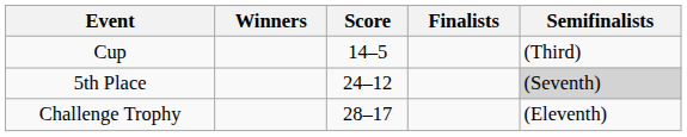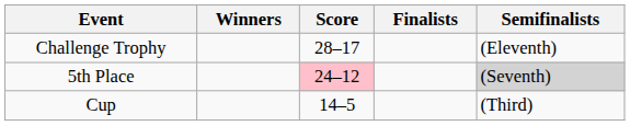rows swapped: Cup <-> Challenge Trophy
5th Place | Score: no background -> pink background
